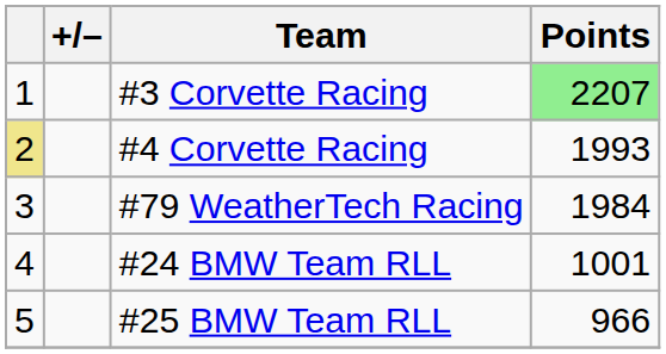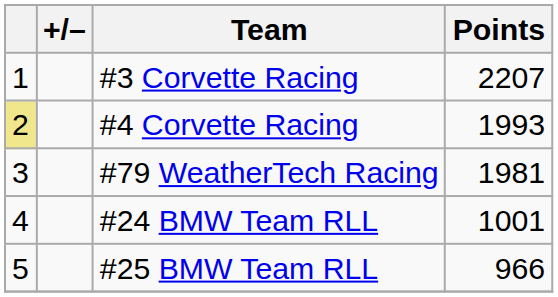#3 Corvette Racing | Points: lightgreen background -> no background
#79 WeatherTech Racing | Points: 1984 -> 1981
